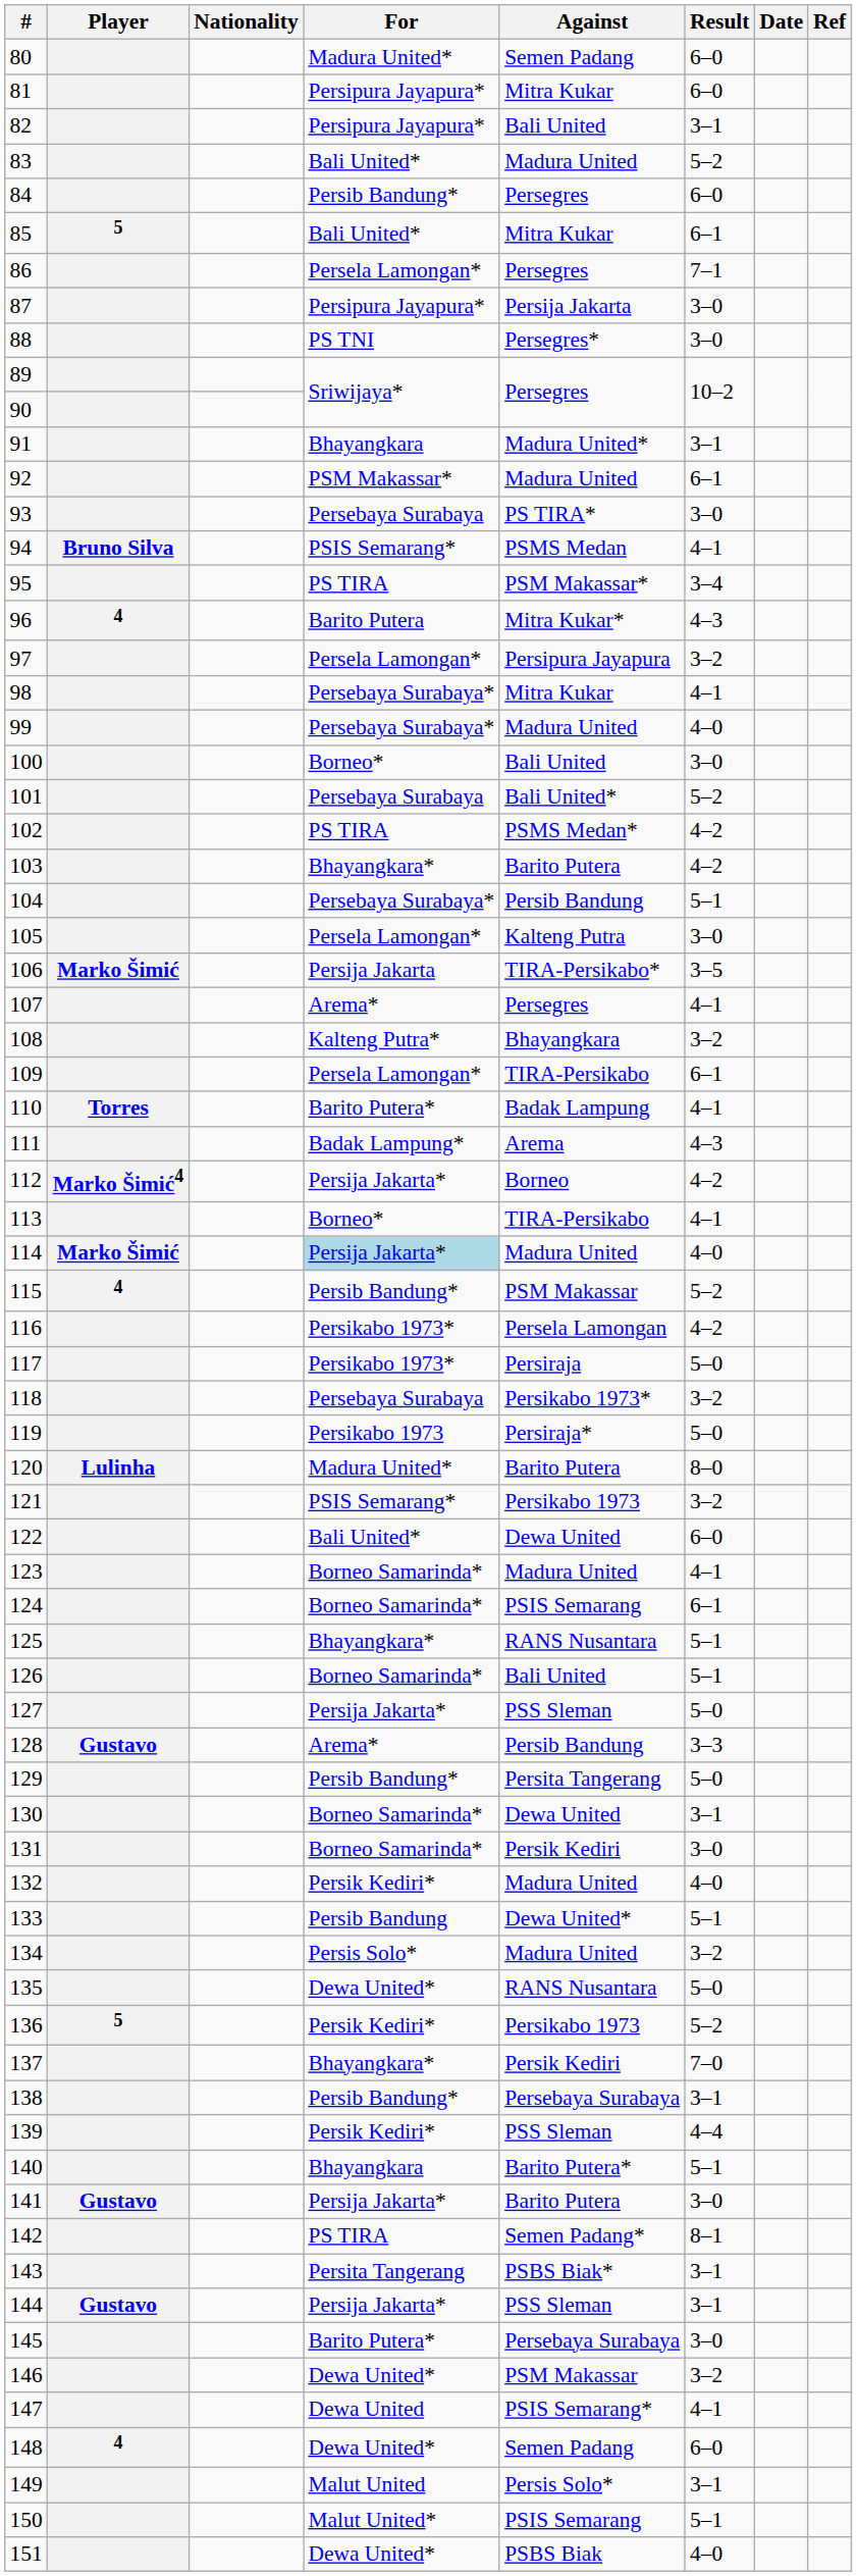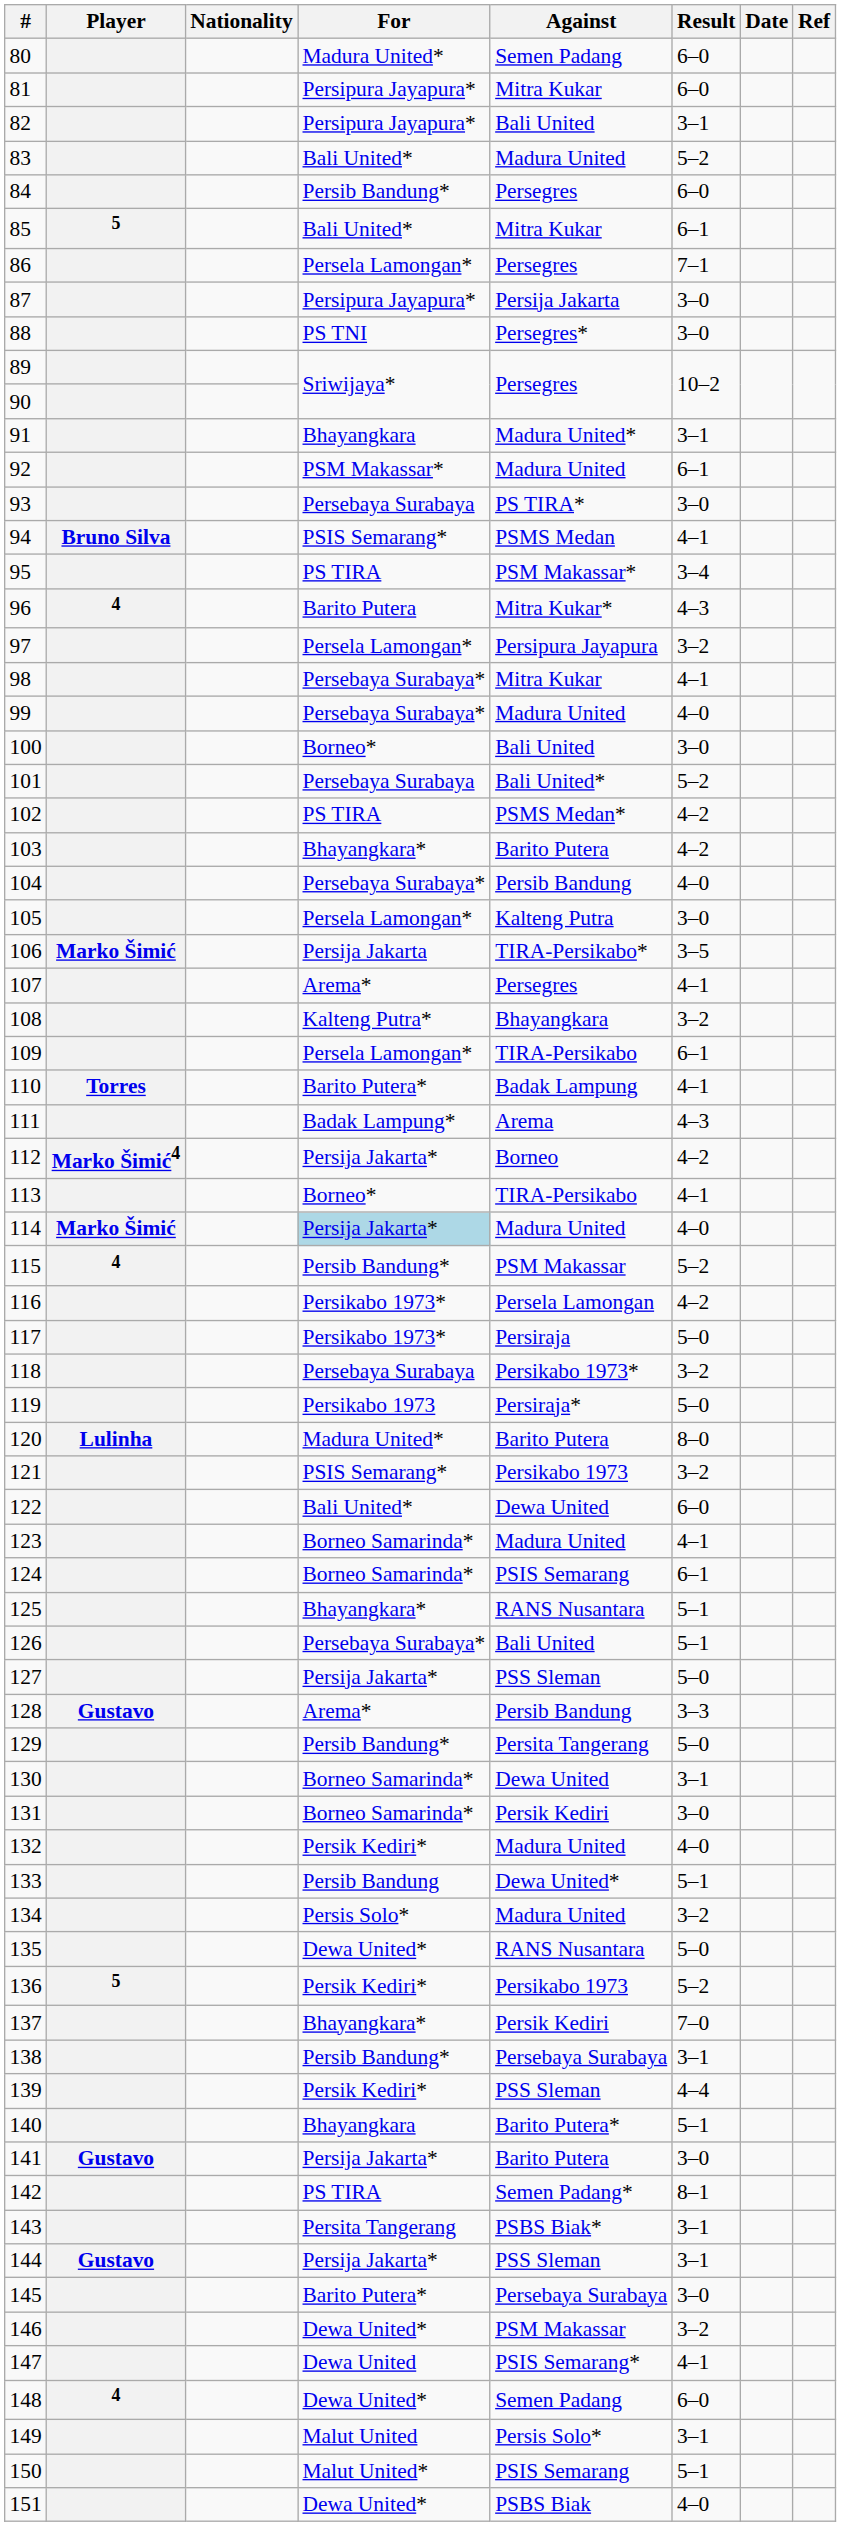104 | Result: 5–1 -> 4–0
126 | For: Borneo Samarinda* -> Persebaya Surabaya*
